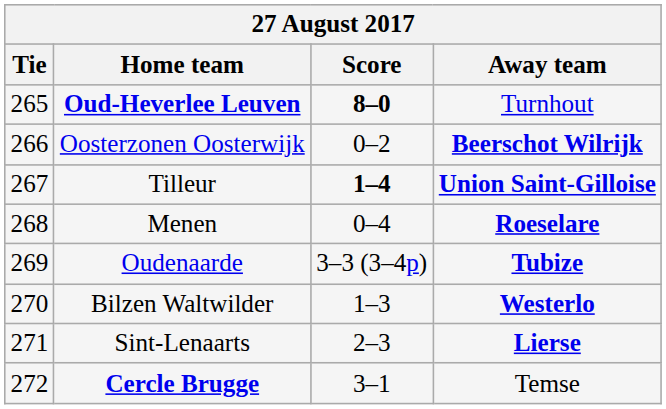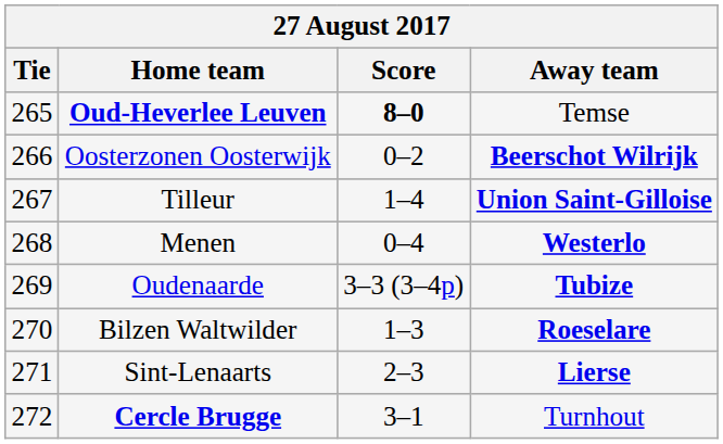Oud-Heverlee Leuven | Away team: Turnhout -> Temse
Tilleur | Score: bold -> normal
Menen | Away team: Roeselare -> Westerlo
Bilzen Waltwilder | Away team: Westerlo -> Roeselare
Cercle Brugge | Away team: Temse -> Turnhout
